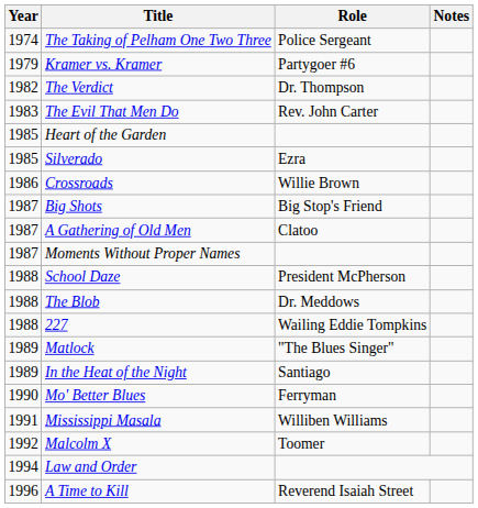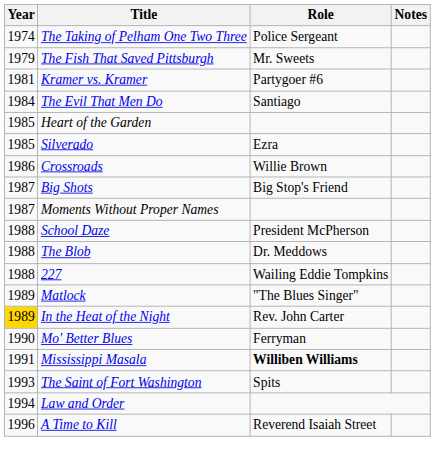+ row: 1979 | The Fish That Saved Pittsburgh | Mr. Sweets
Kramer vs. Kramer | Year: 1979 -> 1981
- row: 1982 | The Verdict | Dr. Thompson
The Evil That Men Do | Year: 1983 -> 1984
The Evil That Men Do | Role: Rev. John Carter -> Santiago
- row: 1987 | A Gathering of Old Men | Clatoo
In the Heat of the Night | Year: no background -> gold background
In the Heat of the Night | Role: Santiago -> Rev. John Carter
Mississippi Masala | Role: normal -> bold
- row: 1992 | Malcolm X | Toomer
+ row: 1993 | The Saint of Fort Washington | Spits
